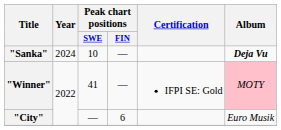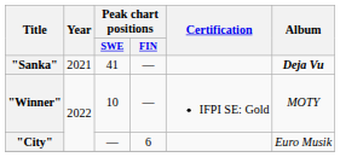"Sanka" | Year: 2024 -> 2021
"Sanka" | Peak chart positions / SWE: 10 -> 41
"Winner" | Peak chart positions / SWE: 41 -> 10
"Winner" | Album: pink background -> no background
